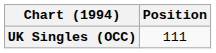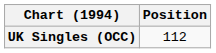UK Singles (OCC) | Position: 111 -> 112
